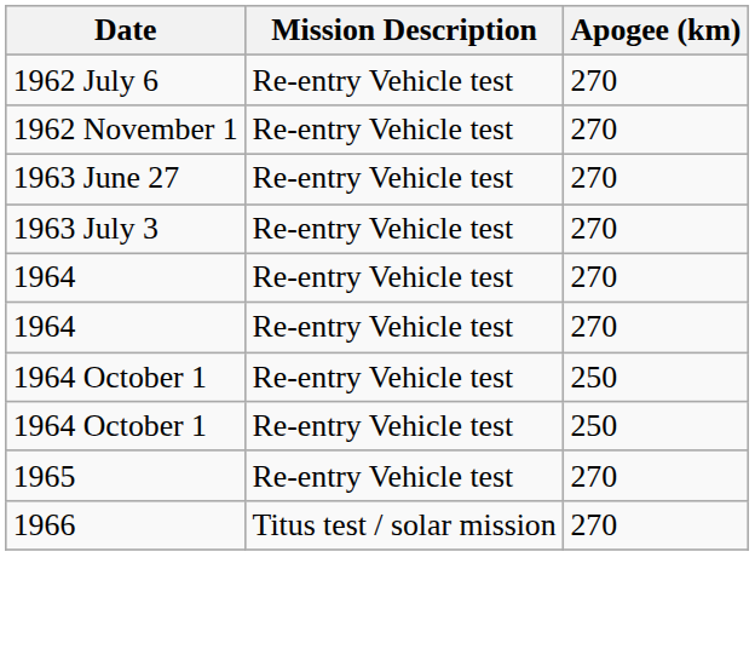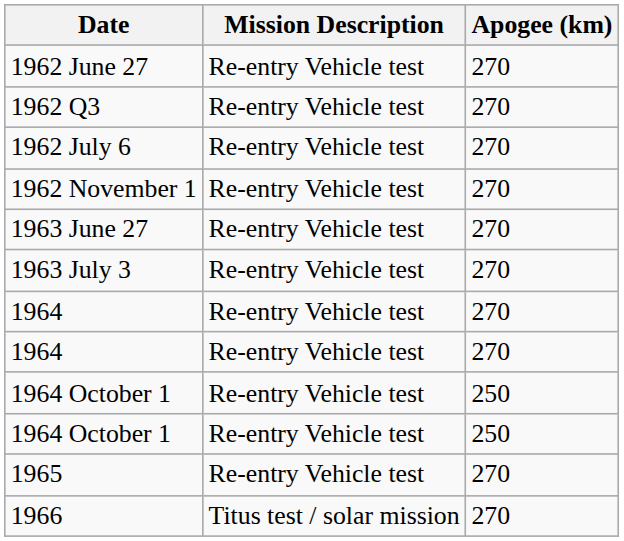+ row: 1962 June 27 | Re-entry Vehicle test | 270
+ row: 1962 Q3 | Re-entry Vehicle test | 270
